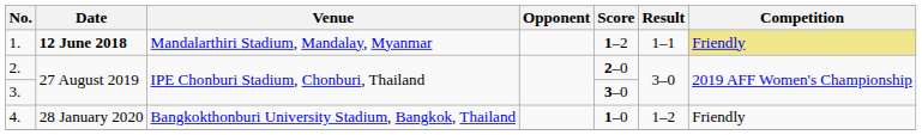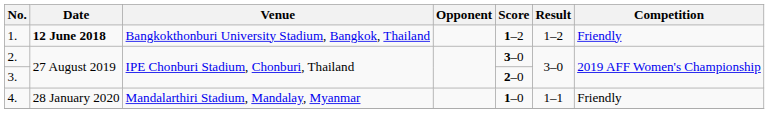1. | Venue: Mandalarthiri Stadium, Mandalay, Myanmar -> Bangkokthonburi University Stadium, Bangkok, Thailand
1. | Result: 1–1 -> 1–2
1. | Competition: khaki background -> no background
2. | Score: 2–0 -> 3–0
3. | Score: 3–0 -> 2–0
4. | Venue: Bangkokthonburi University Stadium, Bangkok, Thailand -> Mandalarthiri Stadium, Mandalay, Myanmar
4. | Result: 1–2 -> 1–1
